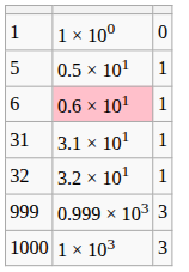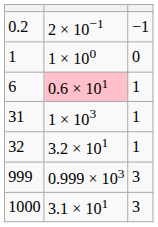+ row: 0.2 | 2 × 10−1 | −1
- row: 5 | 0.5 × 101 | 1
31 | column 2: 3.1 × 101 -> 1 × 103
1000 | column 2: 1 × 103 -> 3.1 × 101
